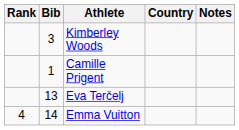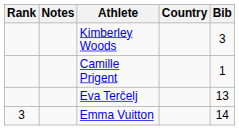columns swapped: Bib <-> Notes
Emma Vuitton | Rank: 4 -> 3
